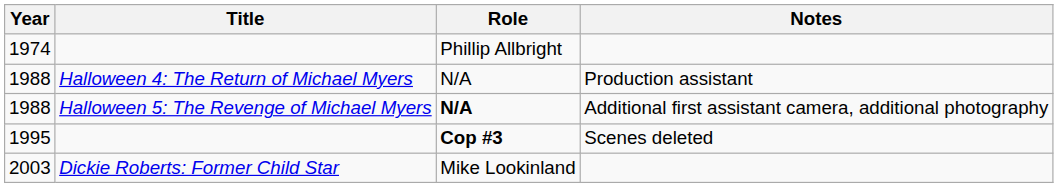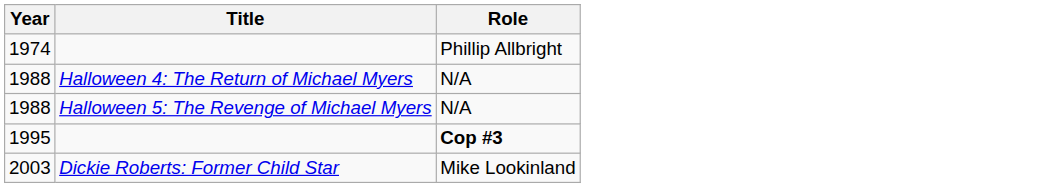- column: Notes | Production assistant | Additional first assistant camera, additional photography | Scenes deleted
1988 / Halloween 5: The Revenge of Michael Myers | Role: bold -> normal
